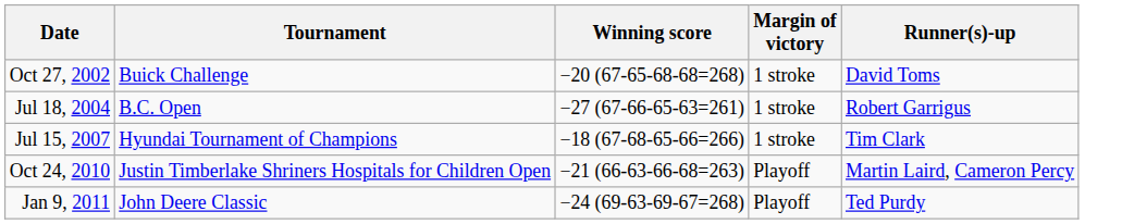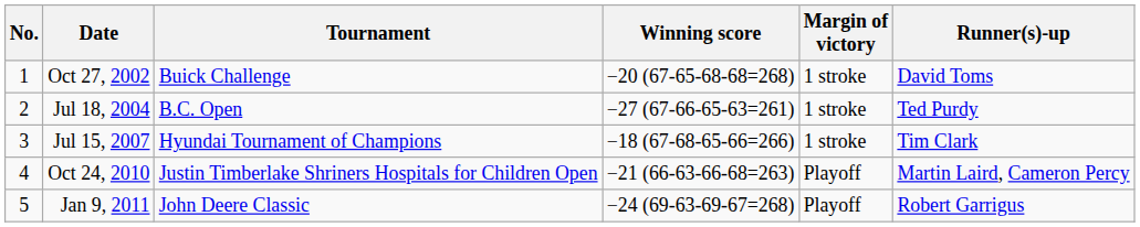+ column: No. | 1 | 2 | 3 | 4 | 5
Jul 18, 2004 | Runner(s)-up: Robert Garrigus -> Ted Purdy
Jan 9, 2011 | Runner(s)-up: Ted Purdy -> Robert Garrigus
